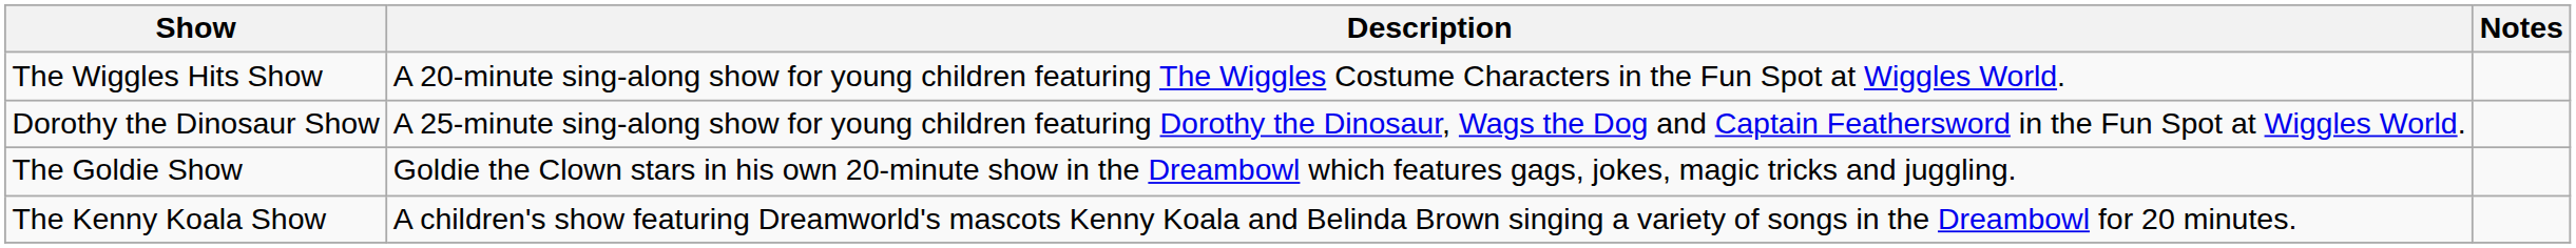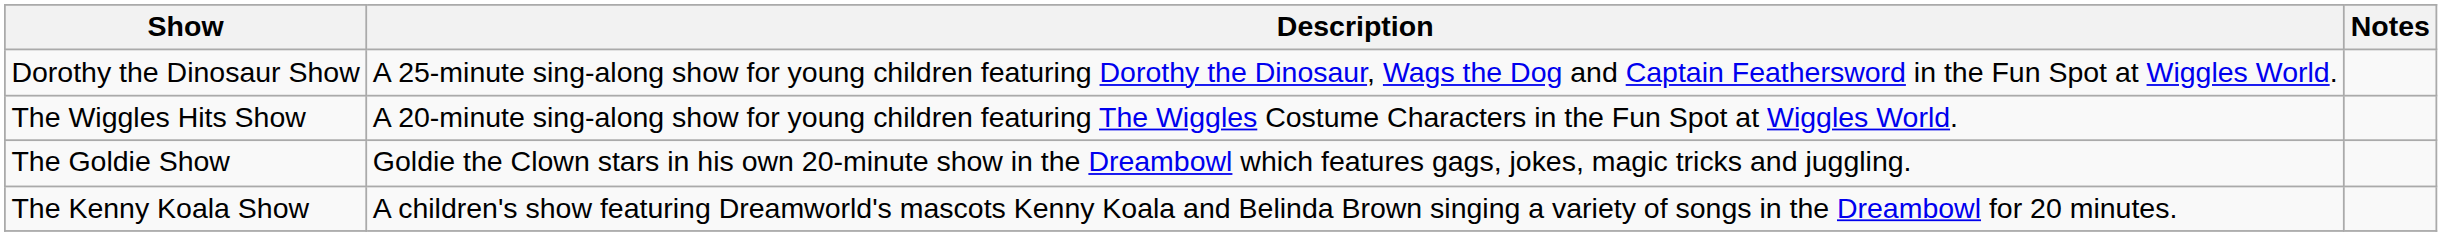rows swapped: Dorothy the Dinosaur Show <-> The Wiggles Hits Show
